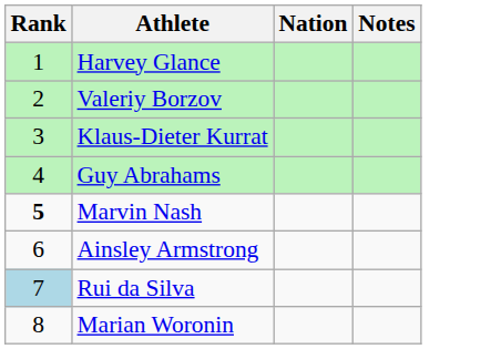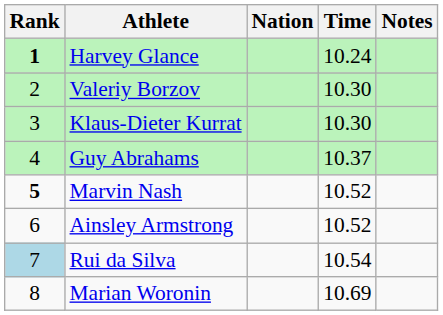+ column: Time | 10.24 | 10.30 | 10.30 | 10.37 | 10.52 | 10.52 | 10.54 | 10.69
Harvey Glance | Rank: normal -> bold
